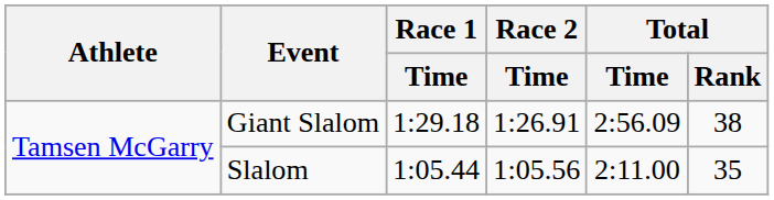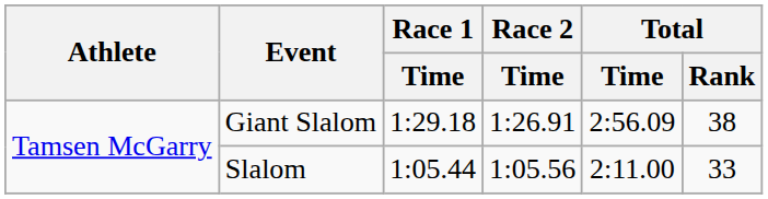Slalom | Total / Rank: 35 -> 33
